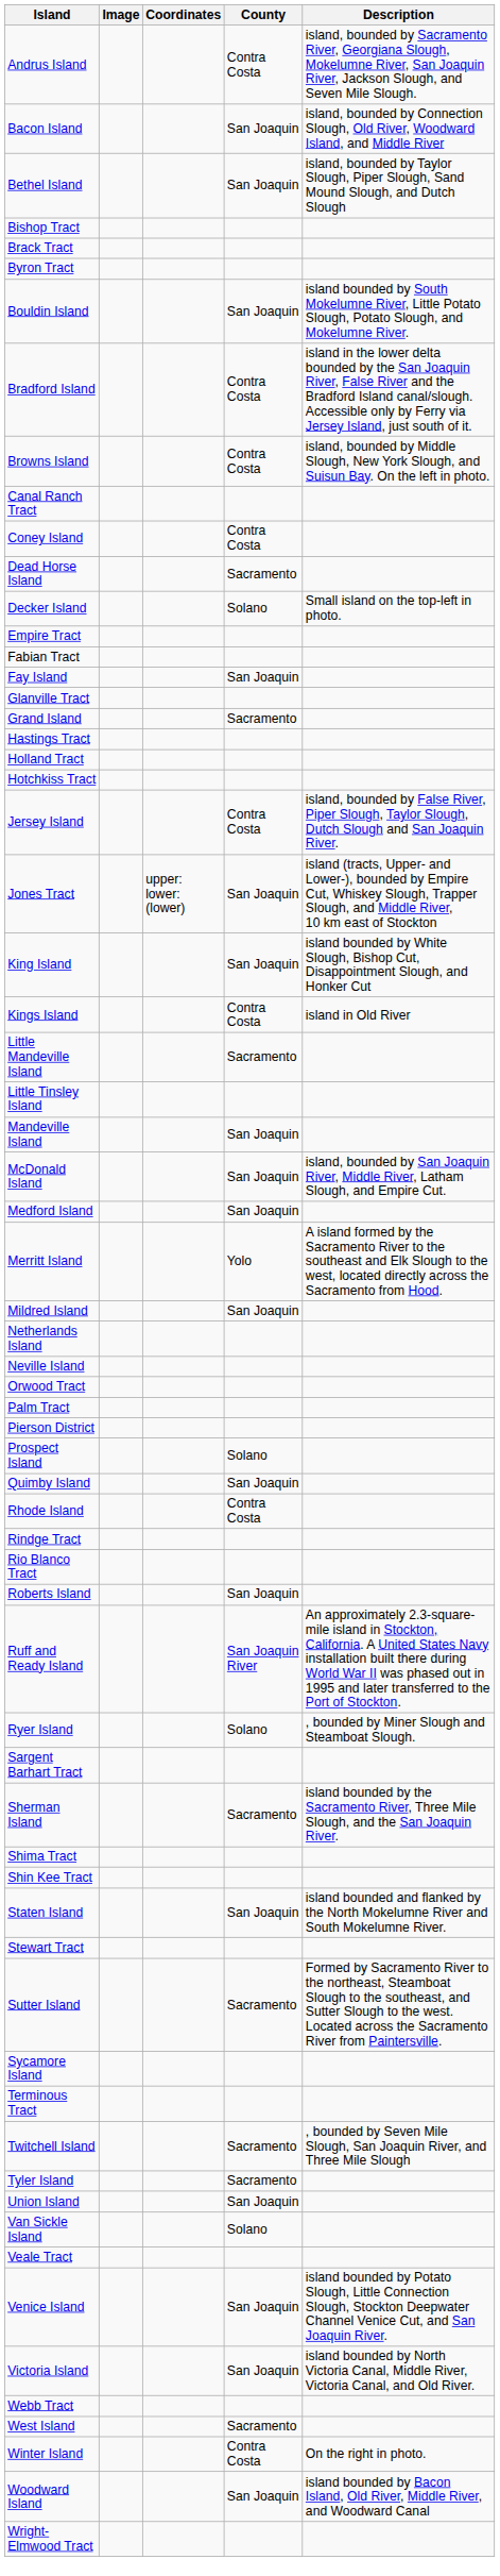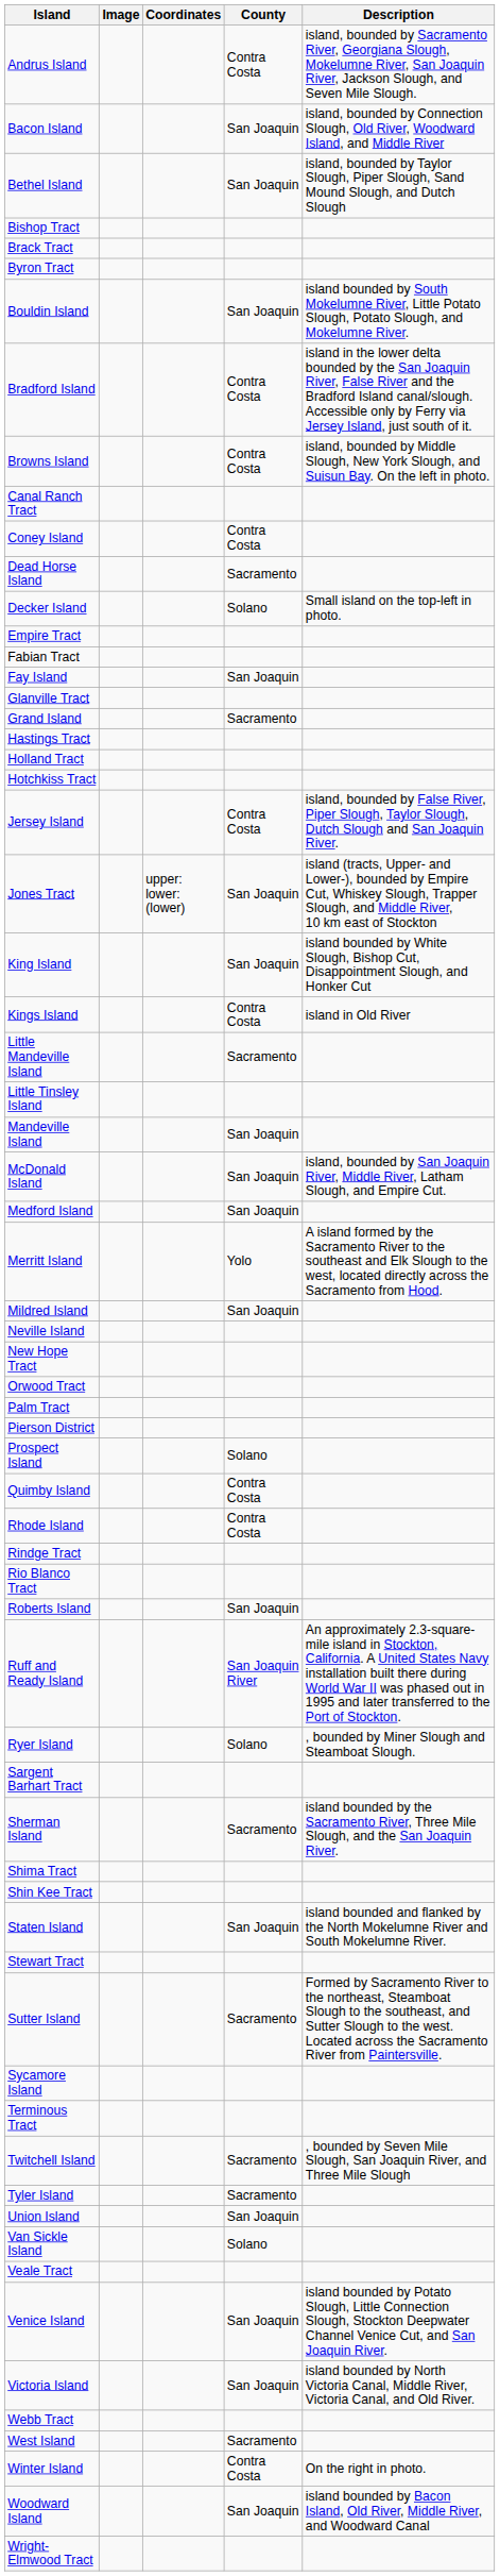- row: Netherlands Island
+ row: New Hope Tract
Quimby Island | County: San Joaquin -> Contra Costa
